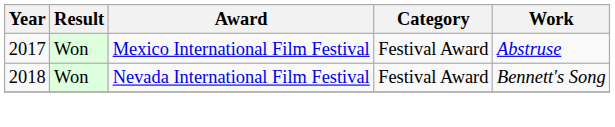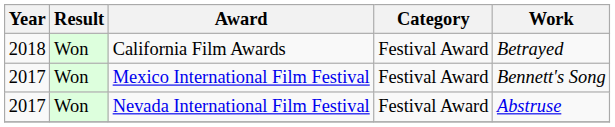+ row: 2018 | Won | California Film Awards | Festival Award | Betrayed
Mexico International Film Festival | Work: Abstruse -> Bennett's Song
Nevada International Film Festival | Year: 2018 -> 2017
Nevada International Film Festival | Work: Bennett's Song -> Abstruse
